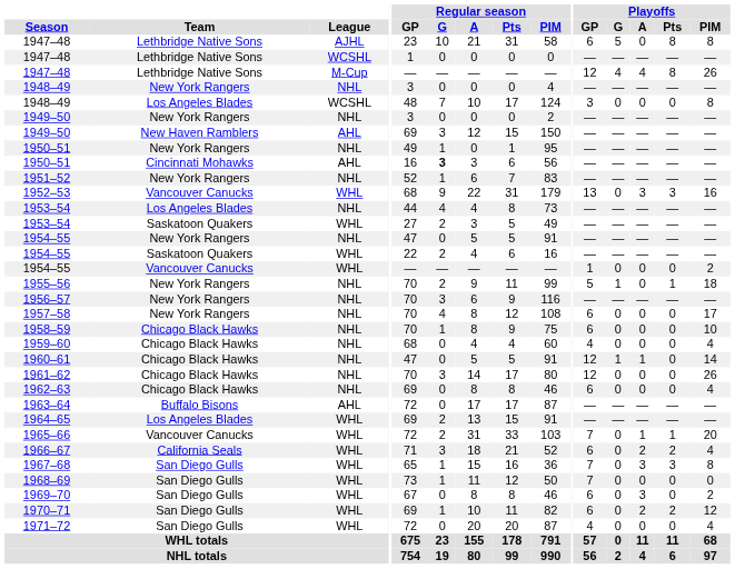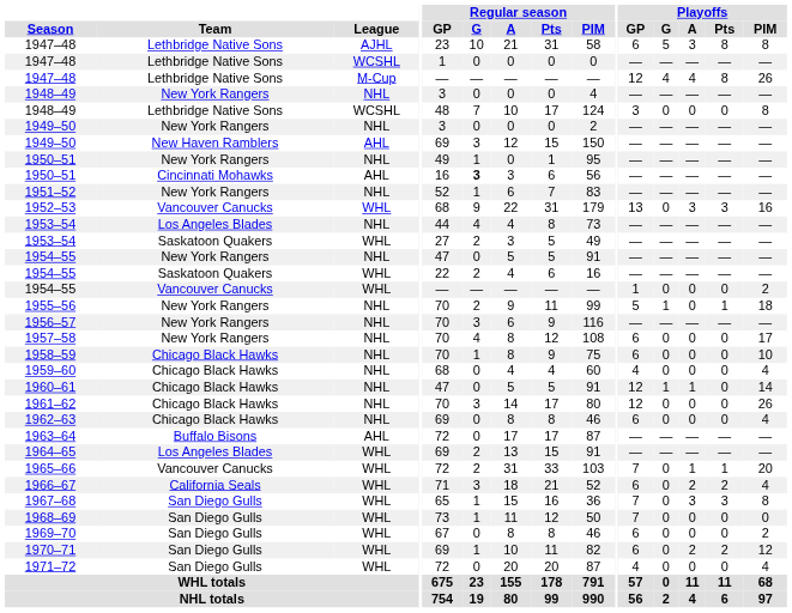1947–48 / AJHL | Playoffs / A: 0 -> 3
1948–49 / WCSHL | Team: Los Angeles Blades -> Lethbridge Native Sons
1969–70 | Playoffs / A: 3 -> 0
